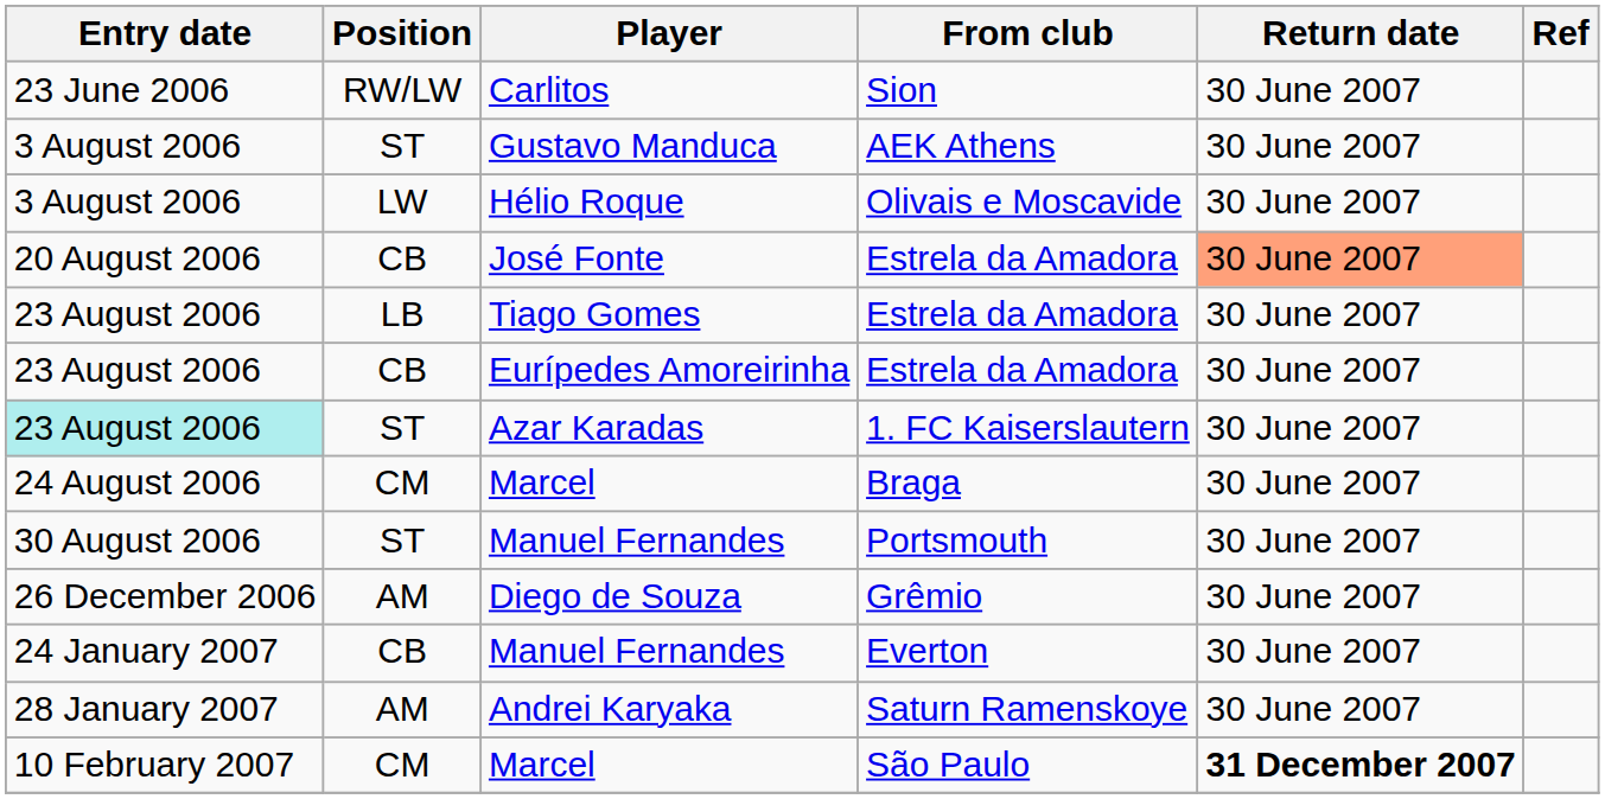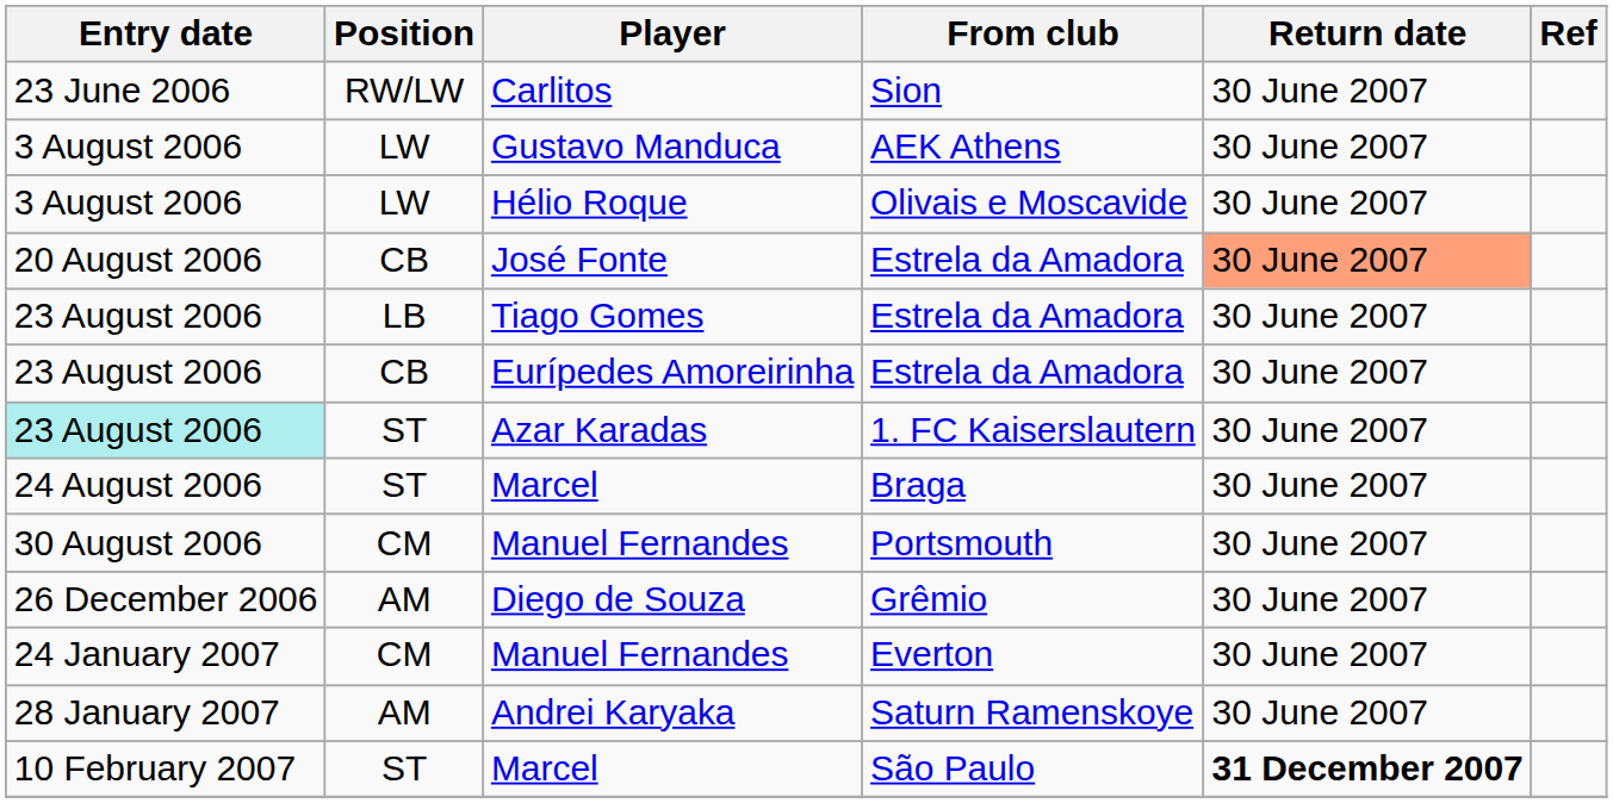Gustavo Manduca | Position: ST -> LW
Marcel / Braga | Position: CM -> ST
Manuel Fernandes / Portsmouth | Position: ST -> CM
Manuel Fernandes / Everton | Position: CB -> CM
Marcel / São Paulo | Position: CM -> ST
